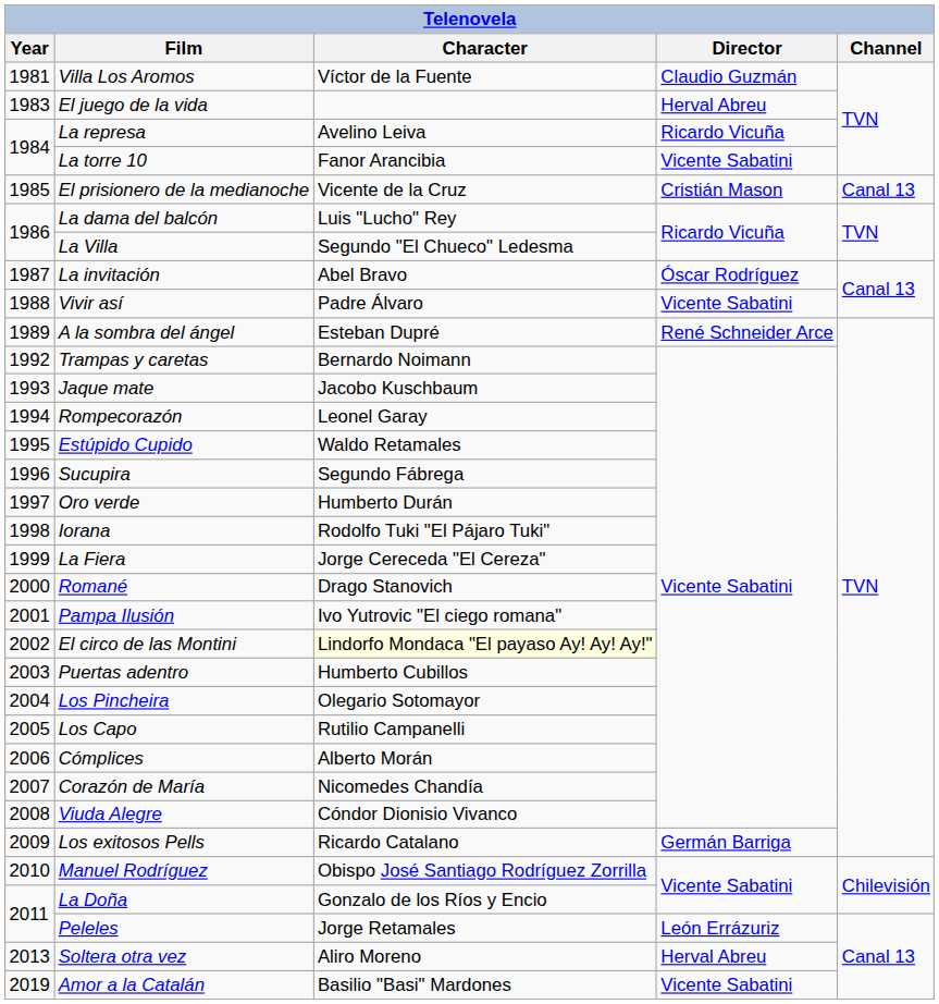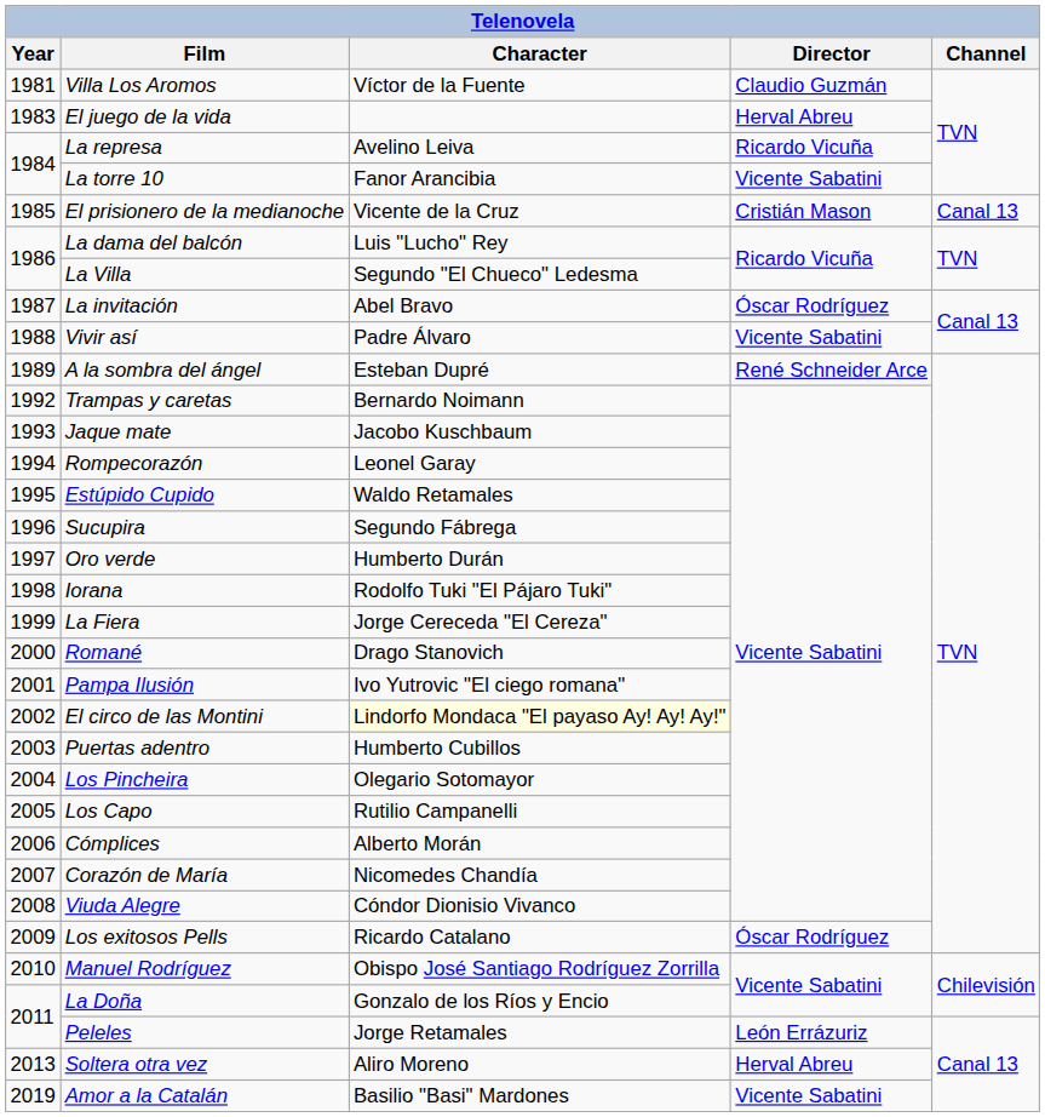Los exitosos Pells | Director: Germán Barriga -> Óscar Rodríguez
